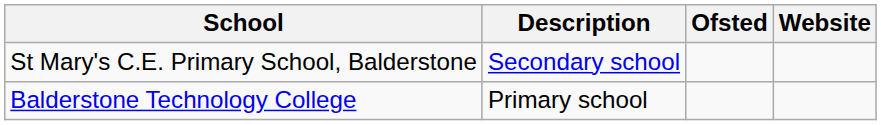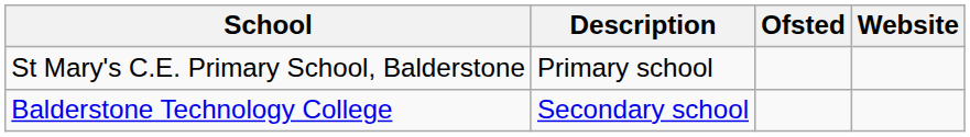St Mary's C.E. Primary School, Balderstone | Description: Secondary school -> Primary school
Balderstone Technology College | Description: Primary school -> Secondary school
